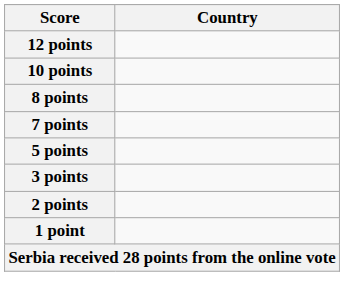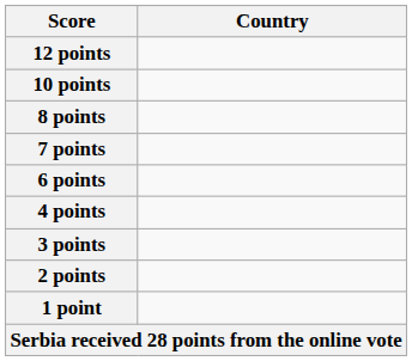+ row: 6 points
- row: 5 points
+ row: 4 points
